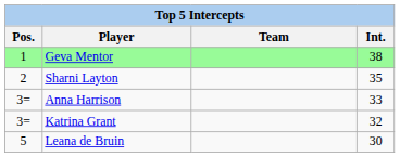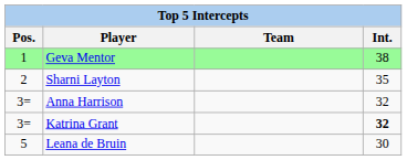Anna Harrison | Int.: 33 -> 32
Katrina Grant | Int.: normal -> bold
